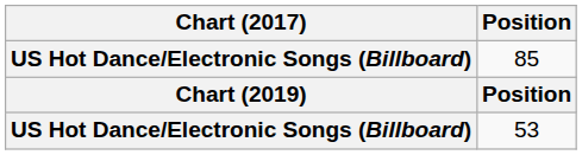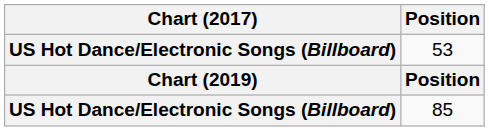rows swapped: 53 <-> 85
